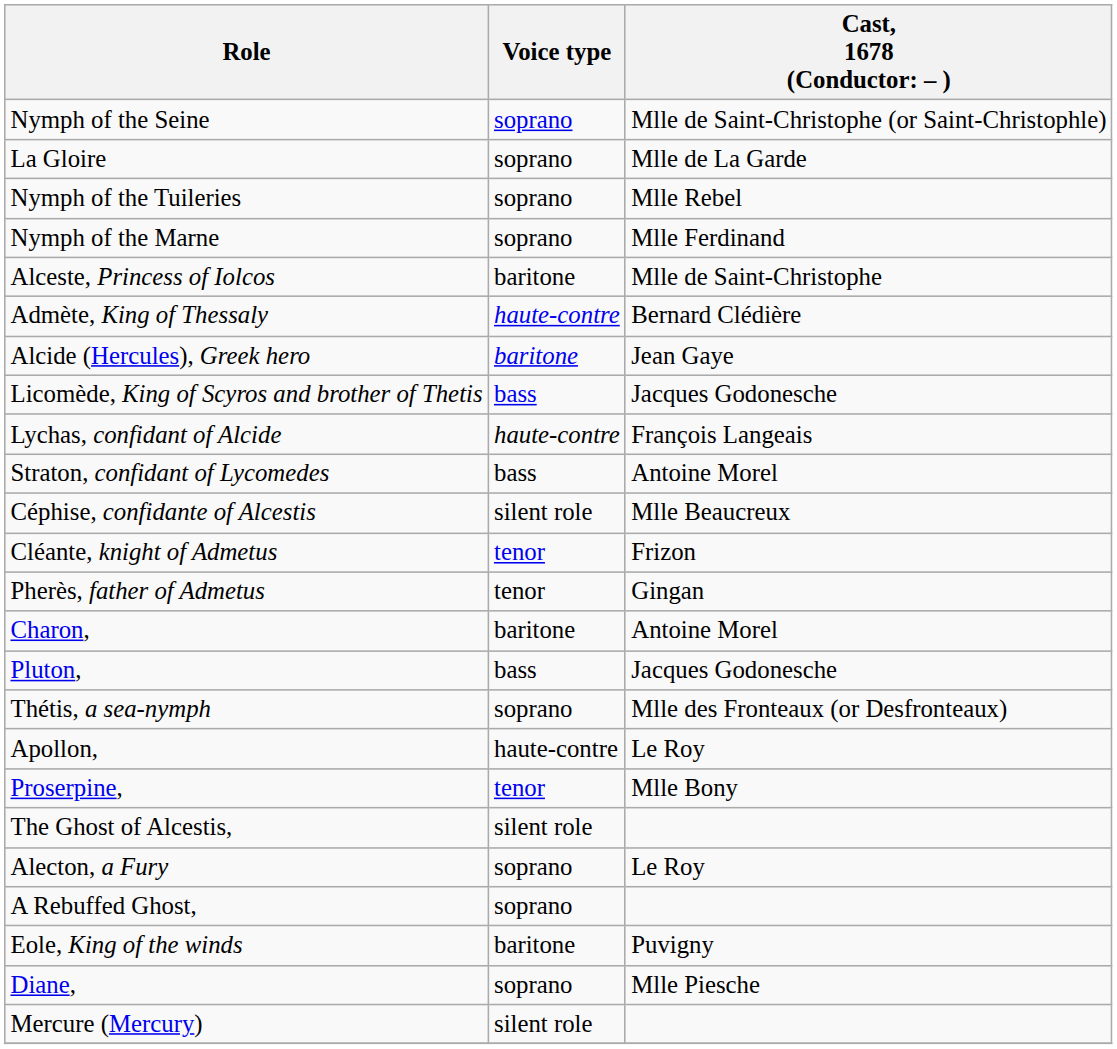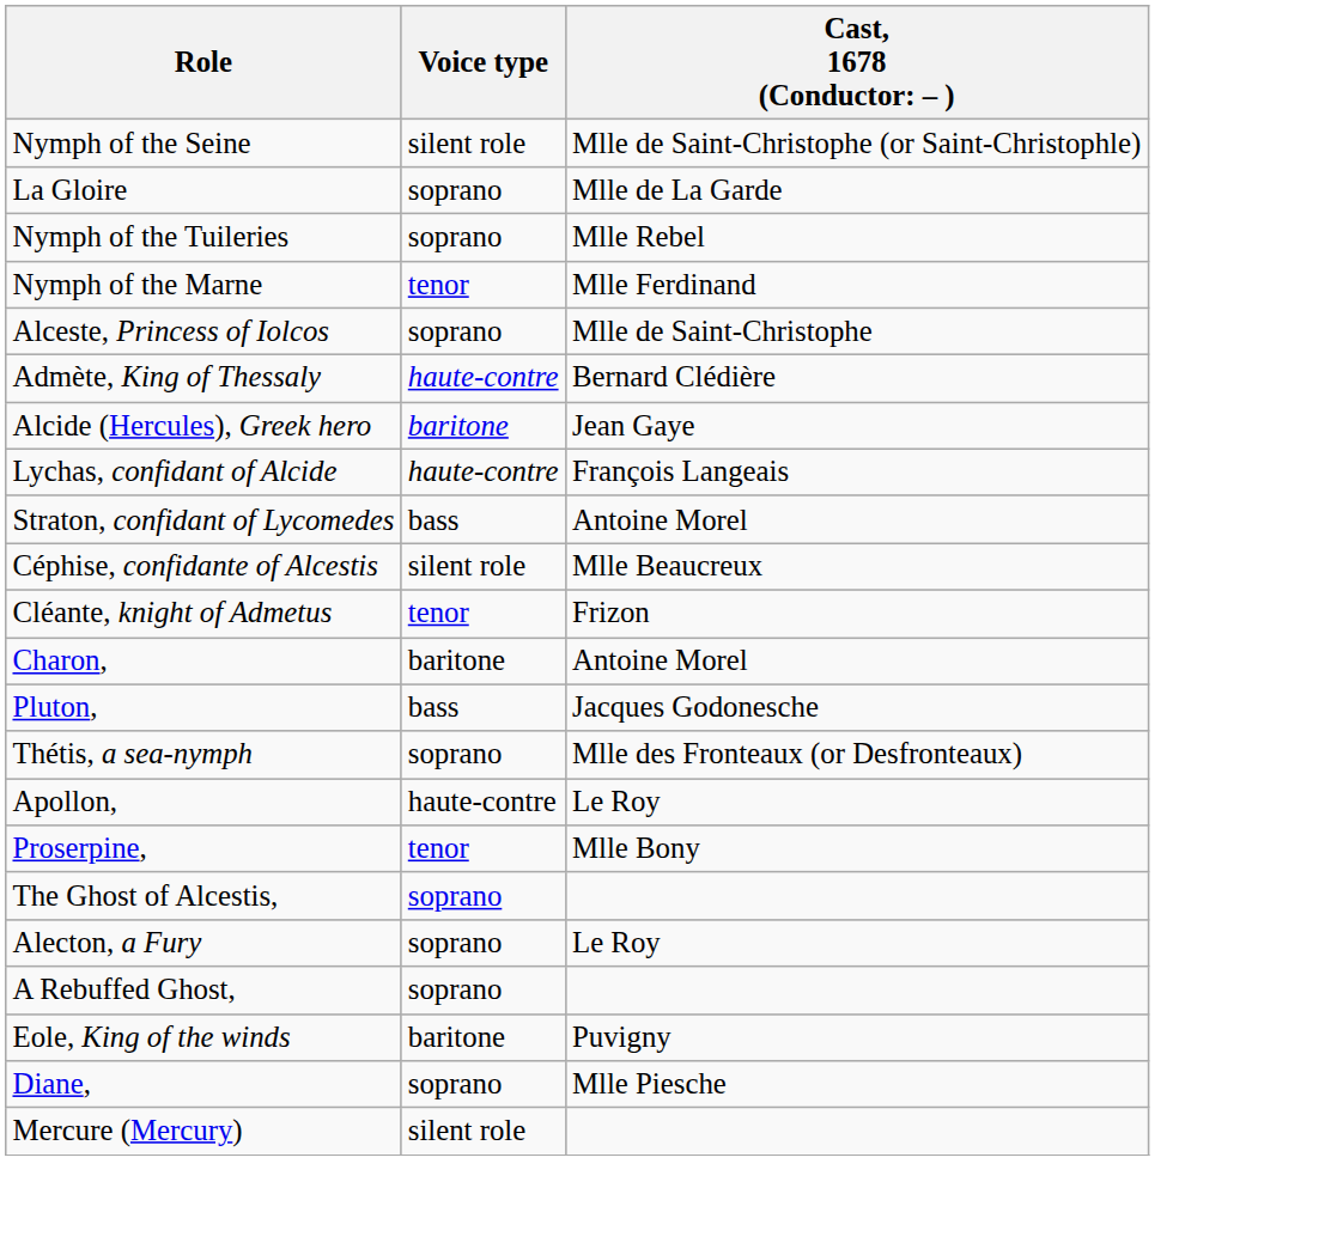Nymph of the Seine | Voice type: soprano -> silent role
Nymph of the Marne | Voice type: soprano -> tenor
Alceste, Princess of Iolcos | Voice type: baritone -> soprano
- row: Licomède, King of Scyros and brother of Thetis | bass | Jacques Godonesche
- row: Pherès, father of Admetus | tenor | Gingan
The Ghost of Alcestis, | Voice type: silent role -> soprano
